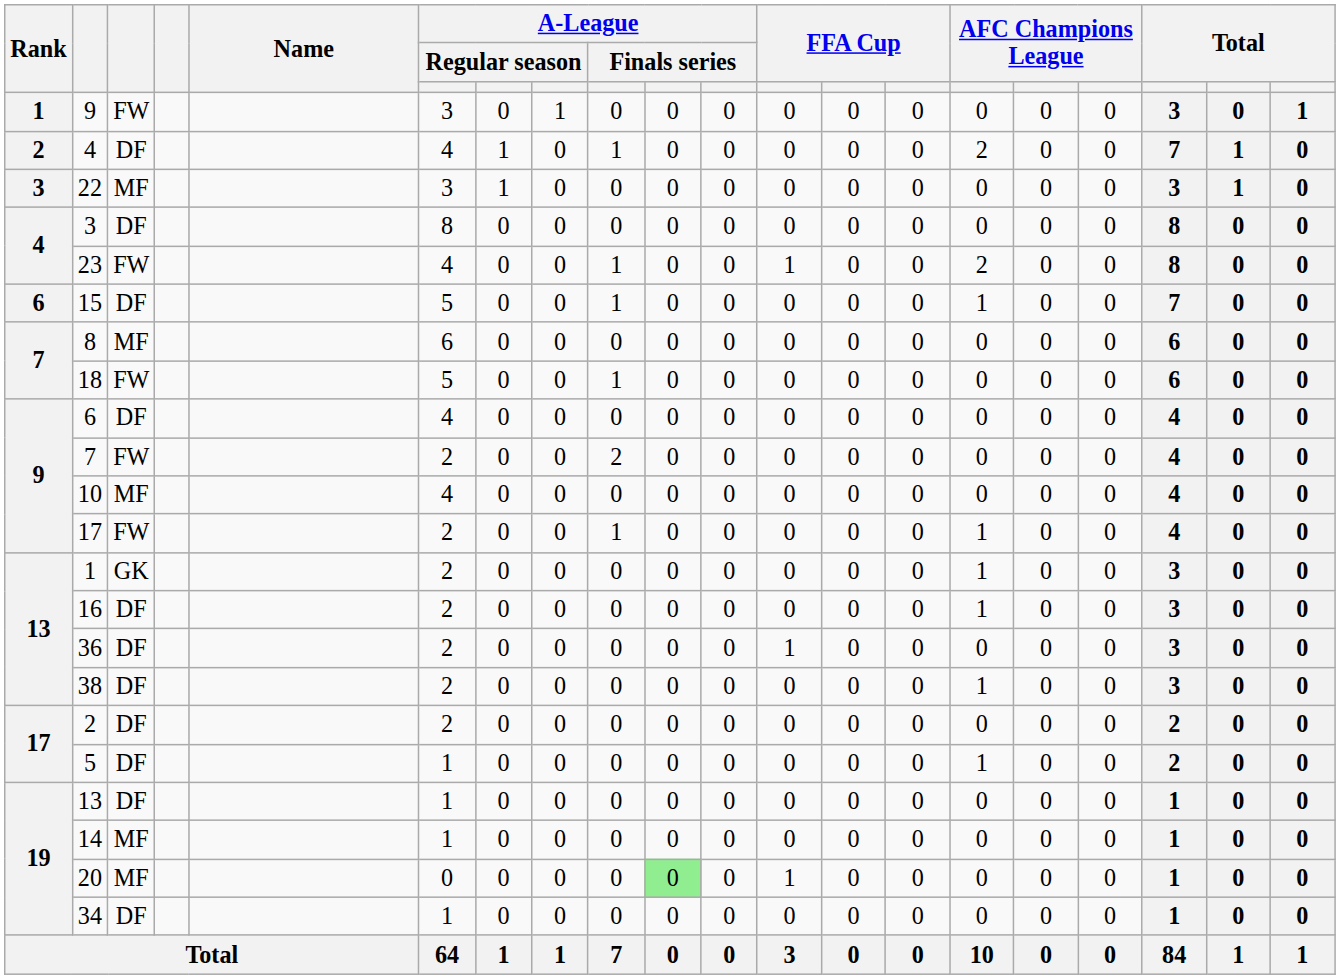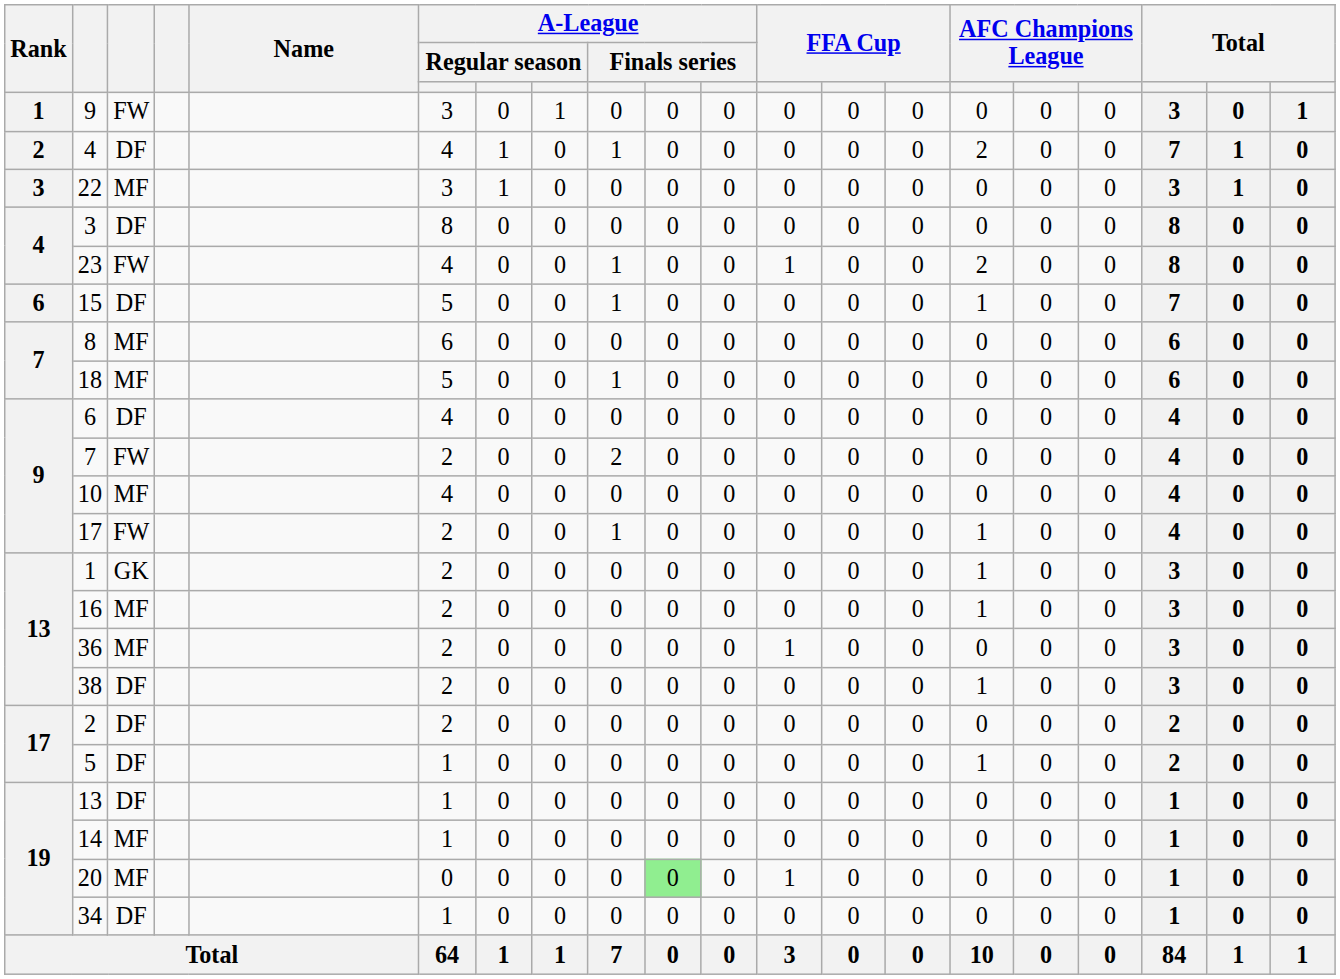18 | column 3: FW -> MF
16 | column 3: DF -> MF
36 | column 3: DF -> MF
